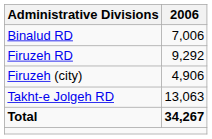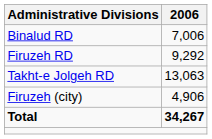rows swapped: Takht-e Jolgeh RD <-> Firuzeh (city)
